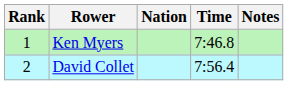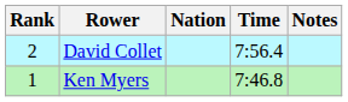rows swapped: Ken Myers <-> David Collet
